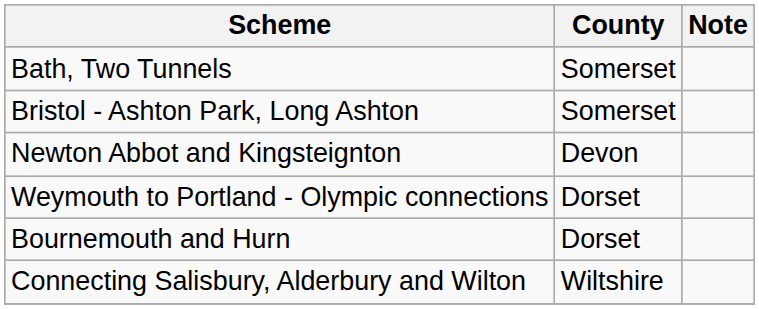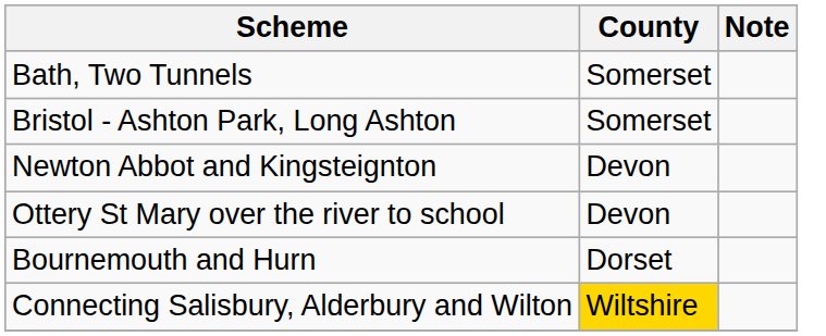+ row: Ottery St Mary over the river to school | Devon
- row: Weymouth to Portland - Olympic connections | Dorset
Connecting Salisbury, Alderbury and Wilton | County: no background -> gold background
